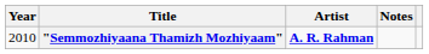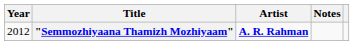"Semmozhiyaana Thamizh Mozhiyaam" | Year: 2010 -> 2012
